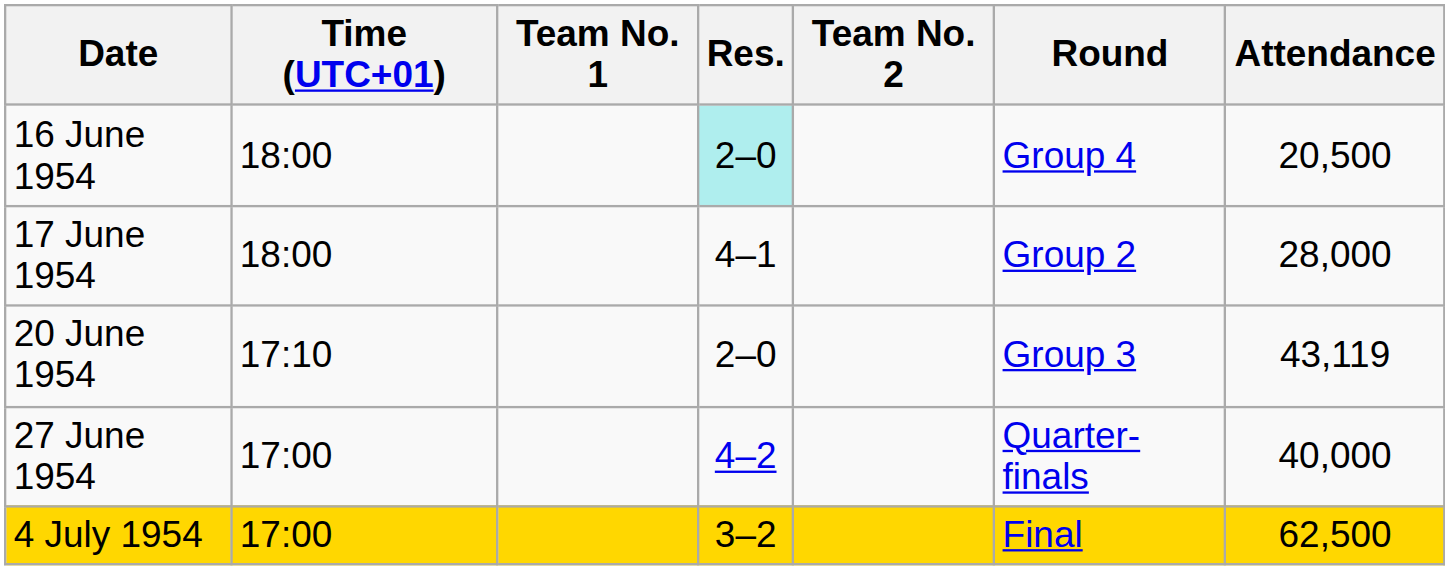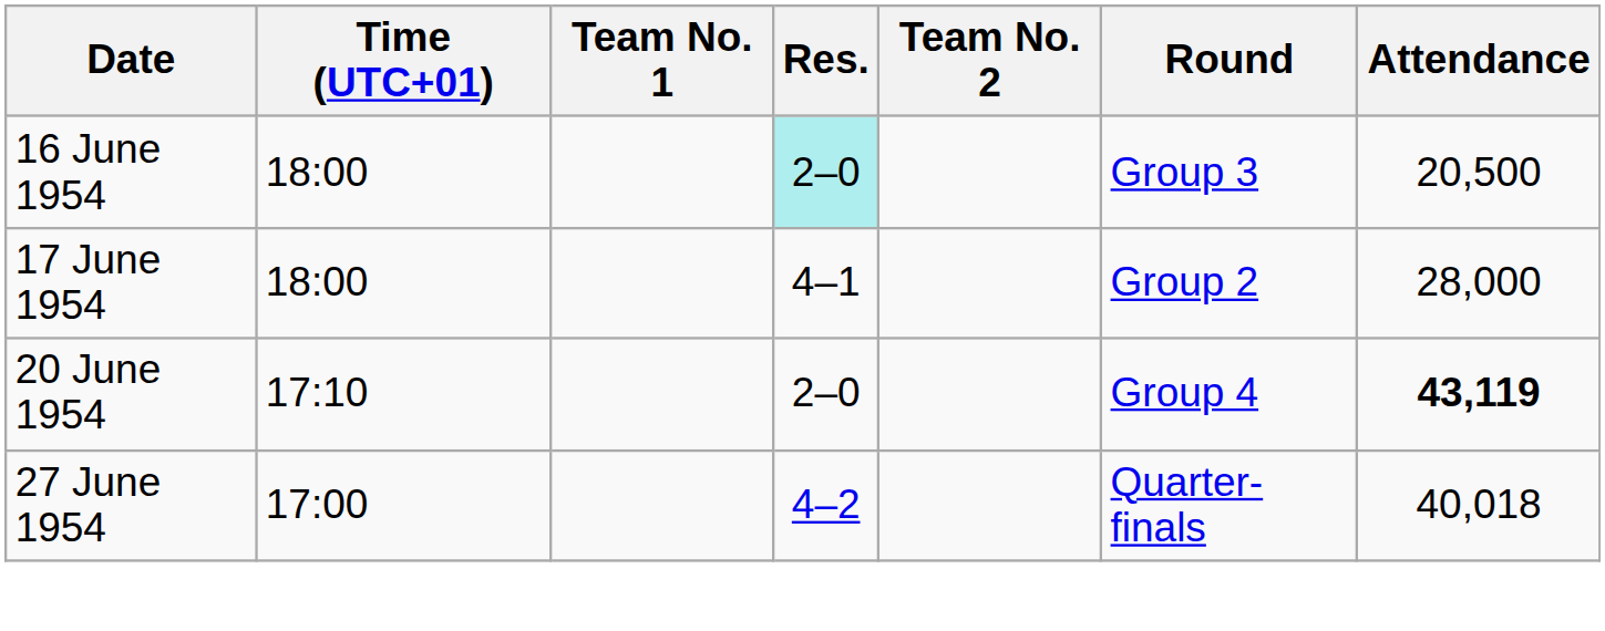16 June 1954 | Round: Group 4 -> Group 3
20 June 1954 | Round: Group 3 -> Group 4
20 June 1954 | Attendance: normal -> bold
27 June 1954 | Attendance: 40,000 -> 40,018
- row: 4 July 1954 | 17:00 | 3–2 | Final | 62,500
